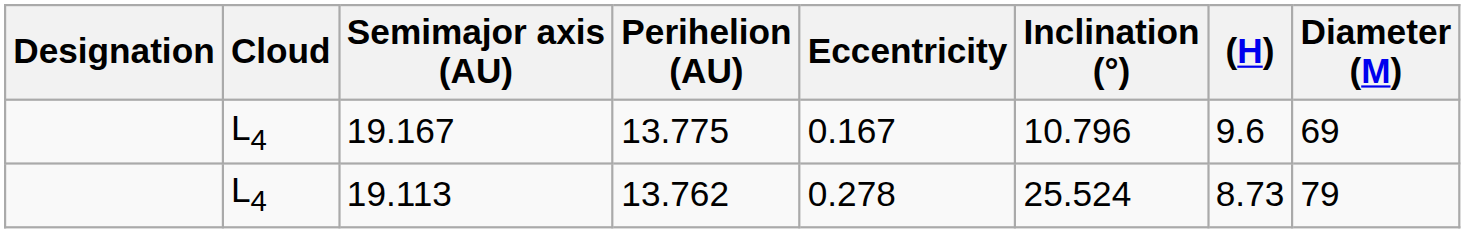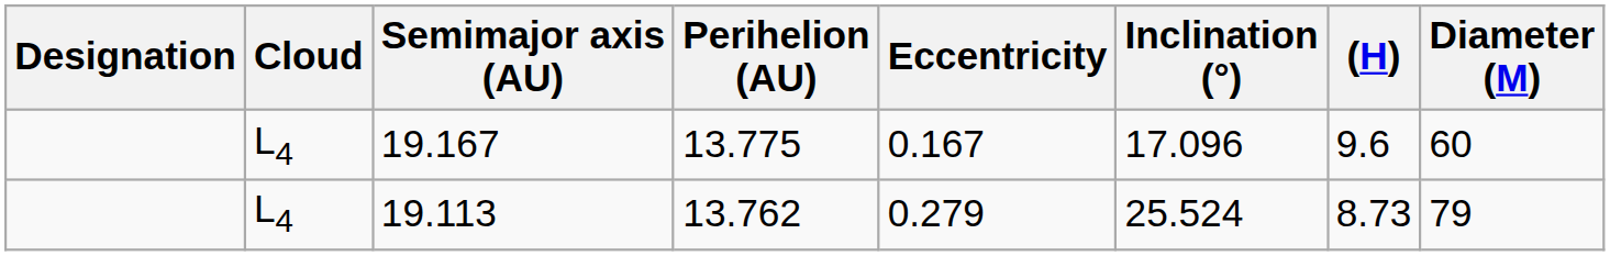19.167 | Inclination (°): 10.796 -> 17.096
19.167 | Diameter (M): 69 -> 60
19.113 | Eccentricity: 0.278 -> 0.279
